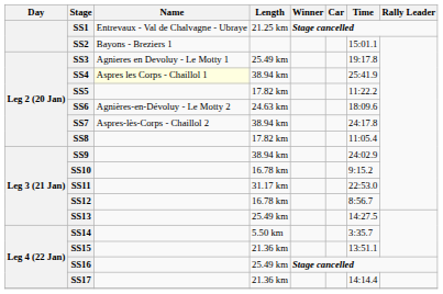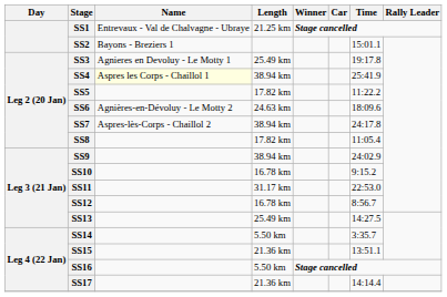SS16 | Length: 25.49 km -> 5.50 km
